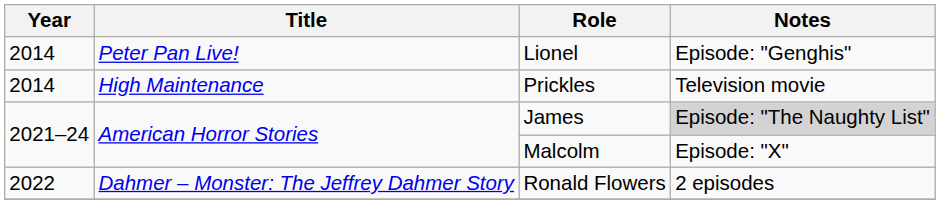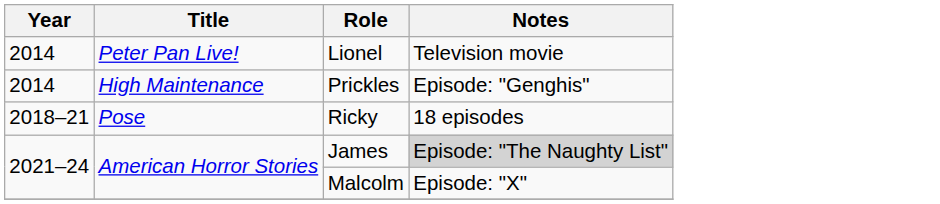Lionel | Notes: Episode: "Genghis" -> Television movie
Prickles | Notes: Television movie -> Episode: "Genghis"
+ row: 2018–21 | Pose | Ricky | 18 episodes
- row: 2022 | Dahmer – Monster: The Jeffrey Dahmer Story | Ronald Flowers | 2 episodes
